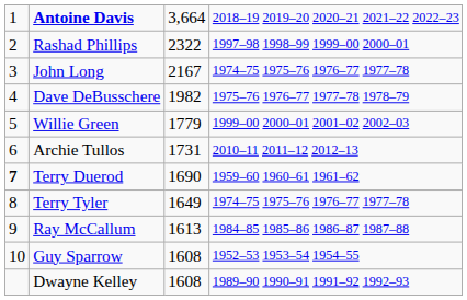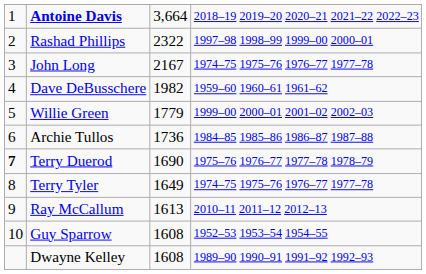Dave DeBusschere | column 4: 1975–76 1976–77 1977–78 1978–79 -> 1959–60 1960–61 1961–62
Archie Tullos | column 3: 1731 -> 1736
Archie Tullos | column 4: 2010–11 2011–12 2012–13 -> 1984–85 1985–86 1986–87 1987–88
Terry Duerod | column 4: 1959–60 1960–61 1961–62 -> 1975–76 1976–77 1977–78 1978–79
Ray McCallum | column 4: 1984–85 1985–86 1986–87 1987–88 -> 2010–11 2011–12 2012–13
